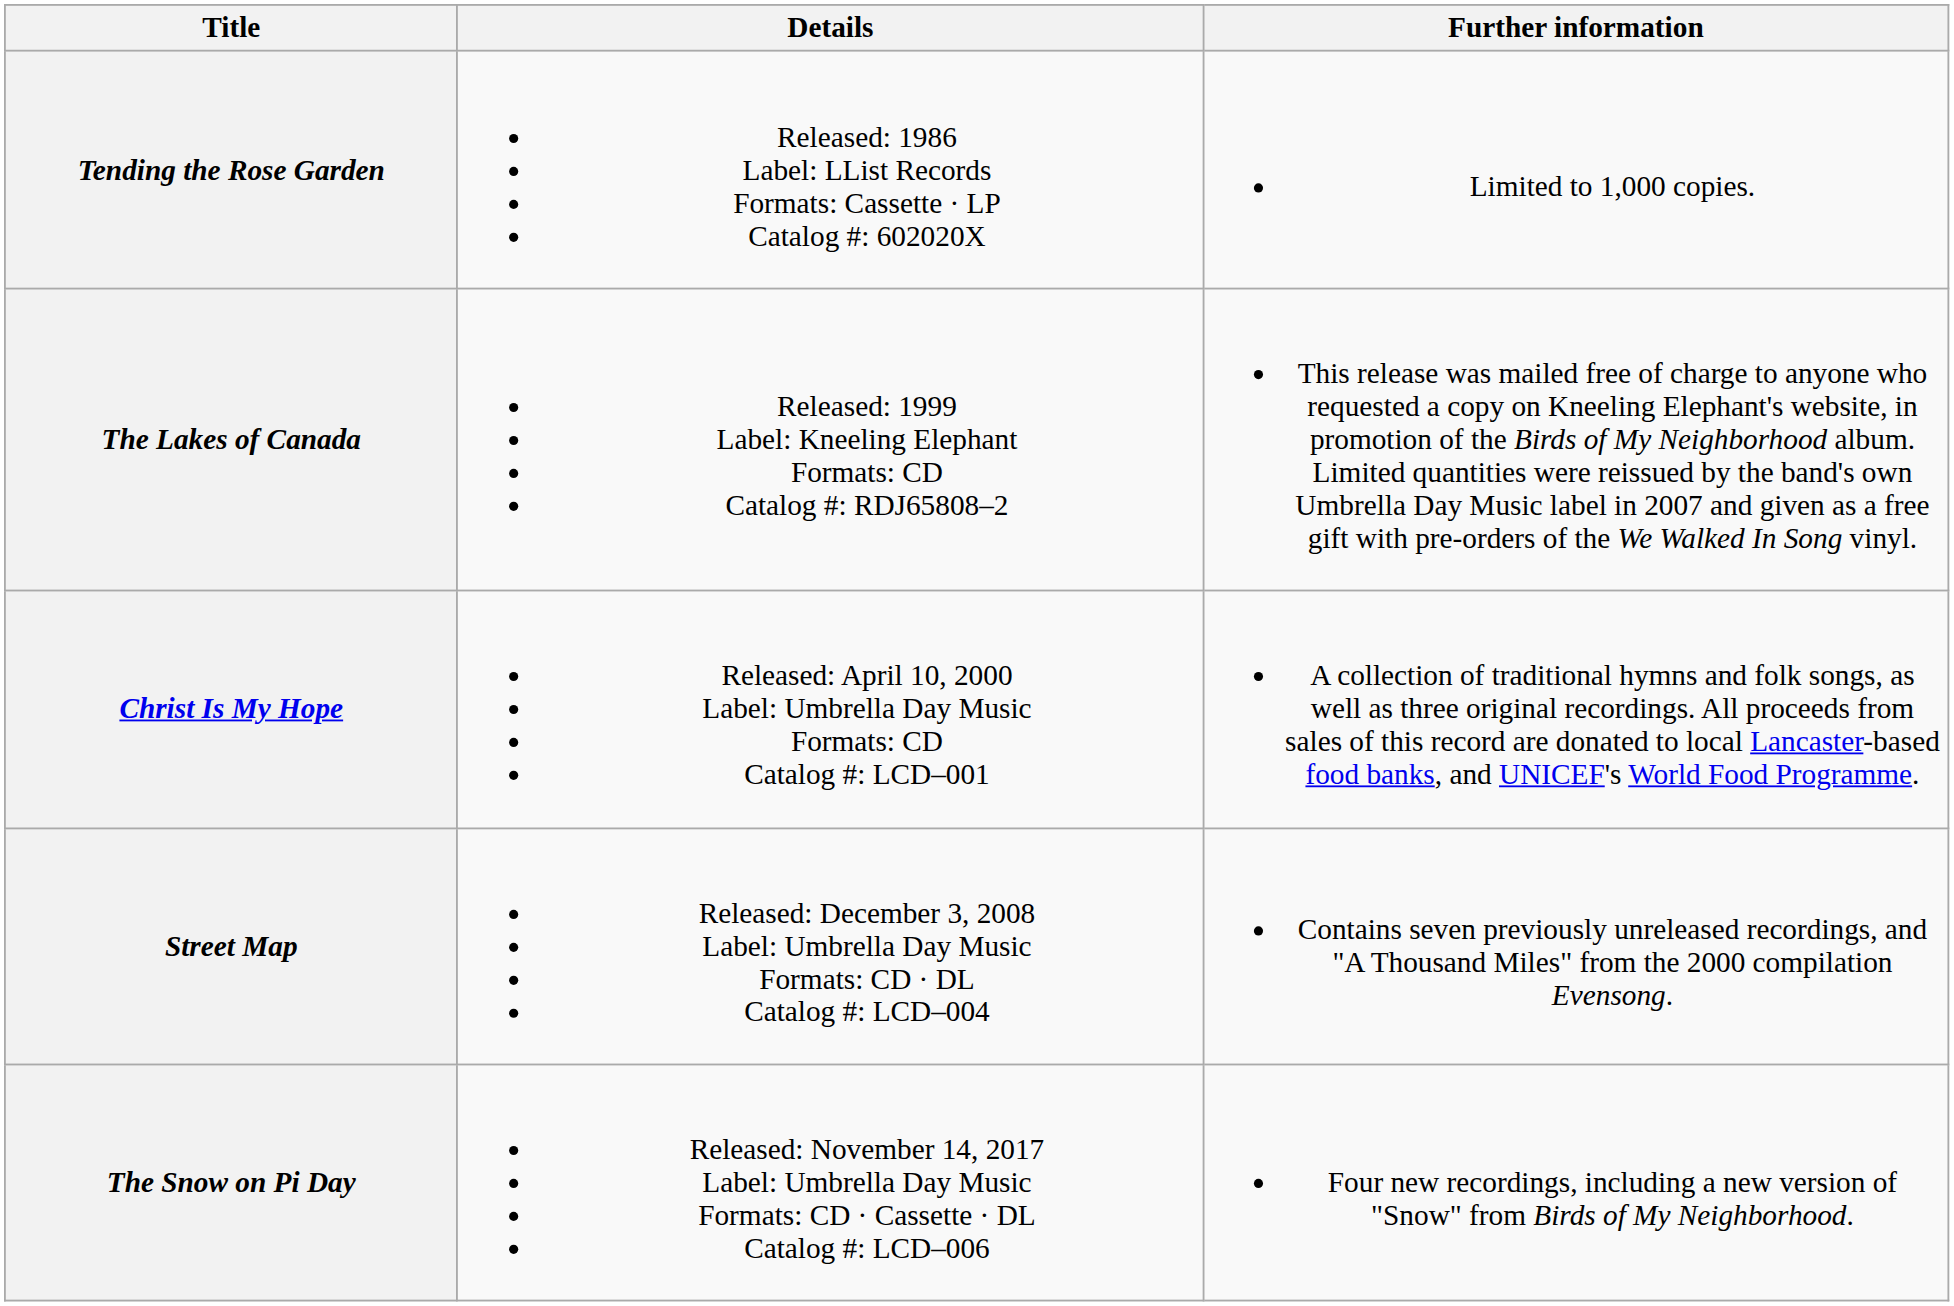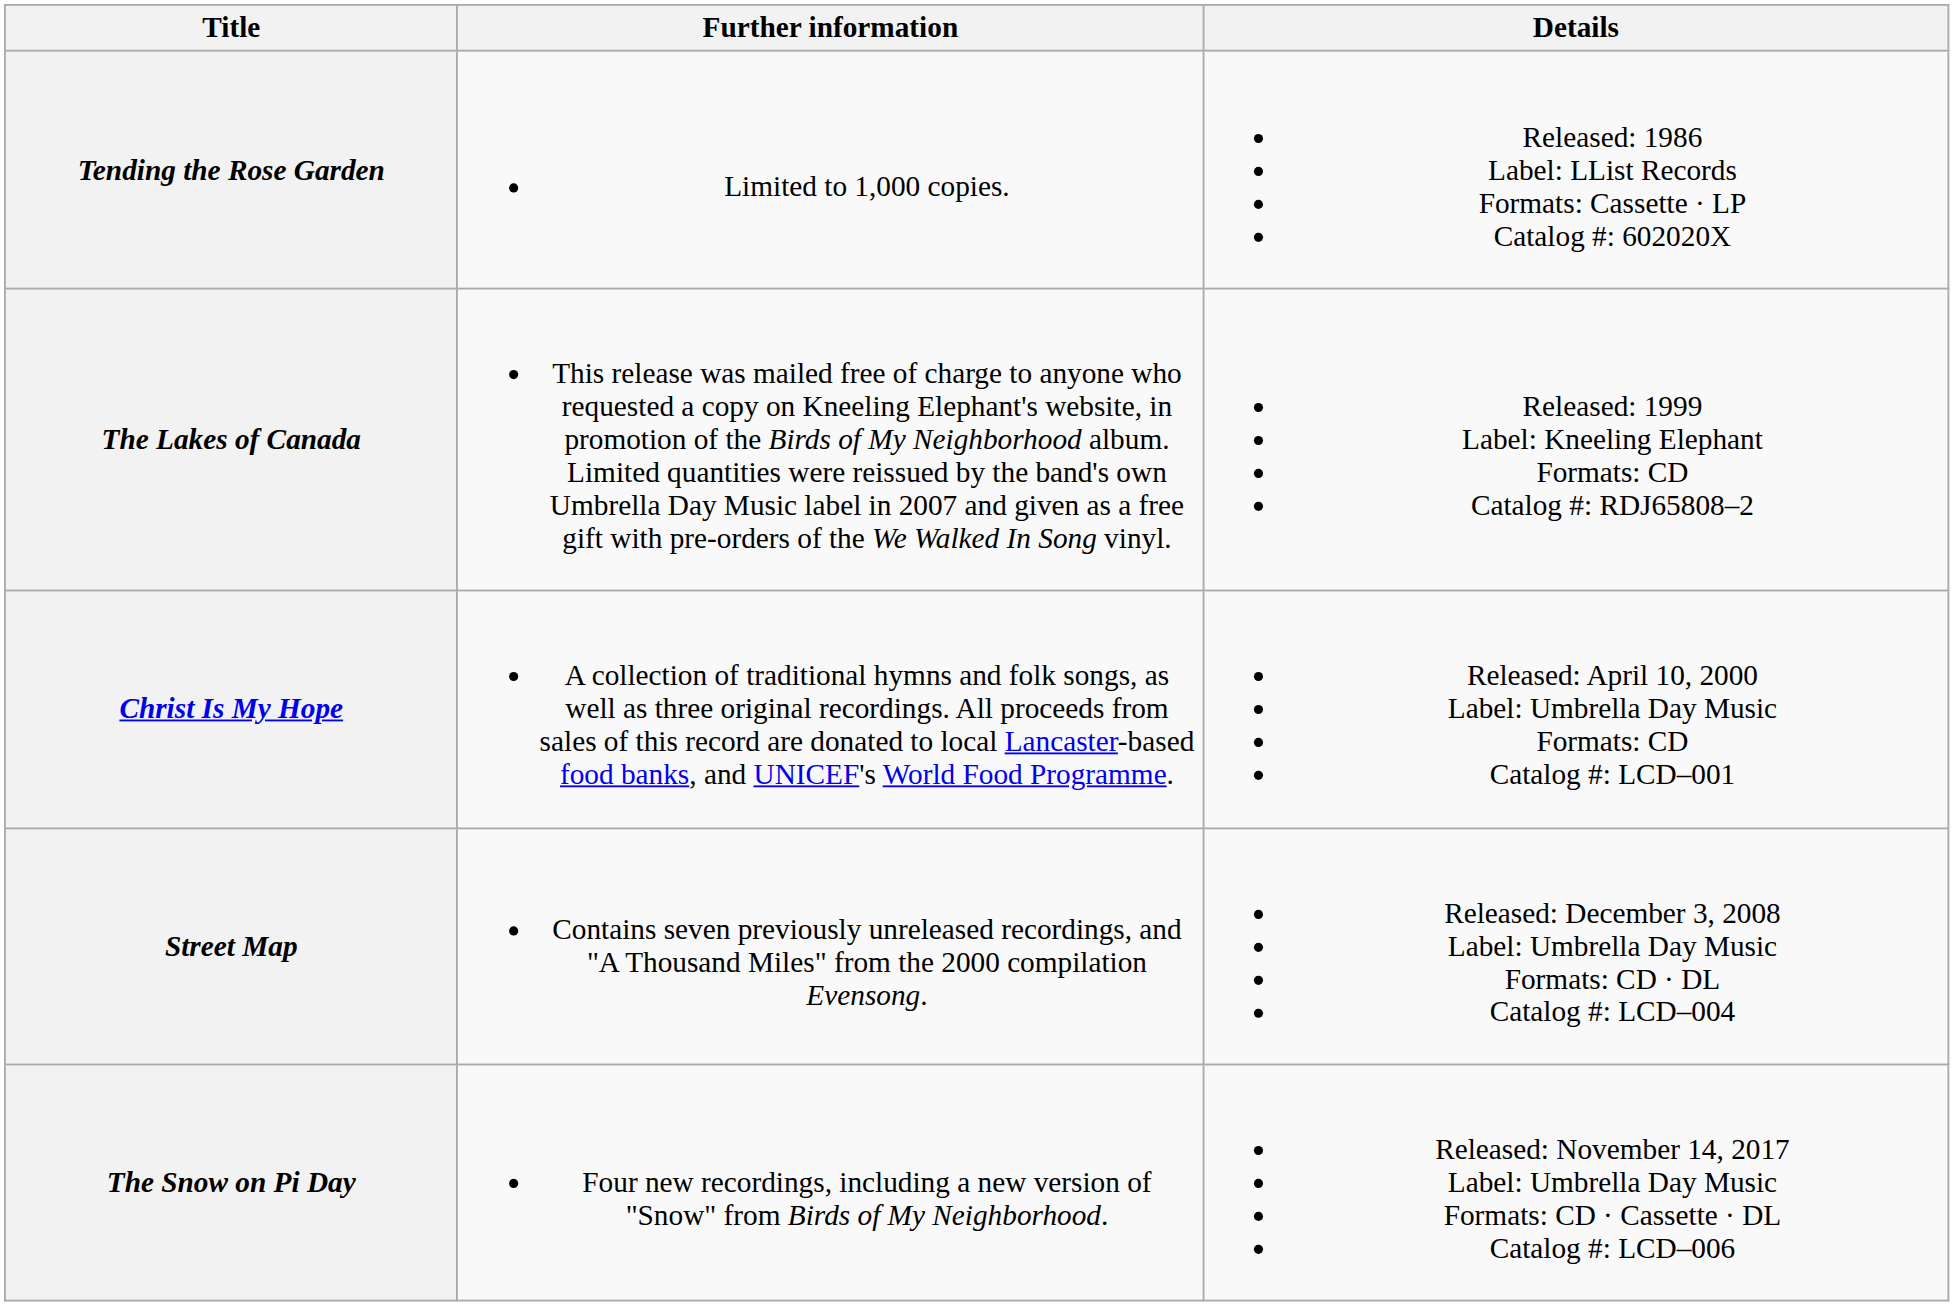columns swapped: Details <-> Further information
